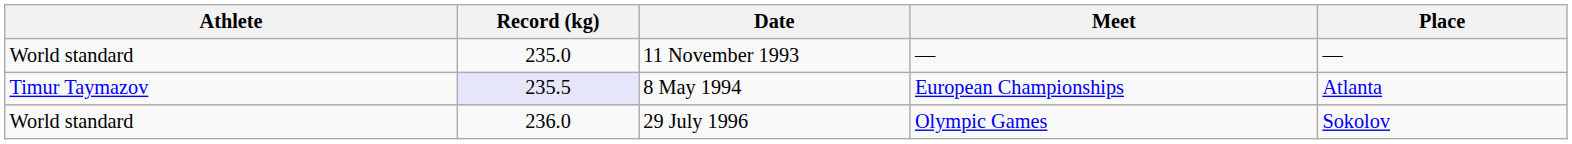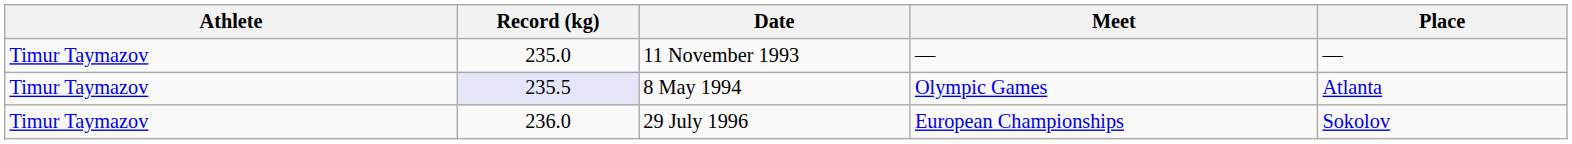11 November 1993 | Athlete: World standard -> Timur Taymazov
8 May 1994 | Meet: European Championships -> Olympic Games
29 July 1996 | Athlete: World standard -> Timur Taymazov
29 July 1996 | Meet: Olympic Games -> European Championships
